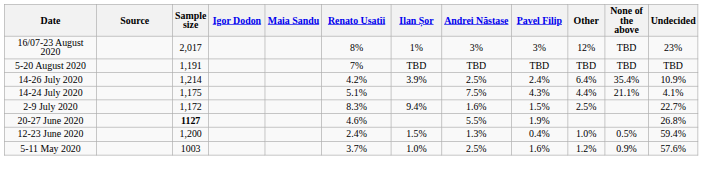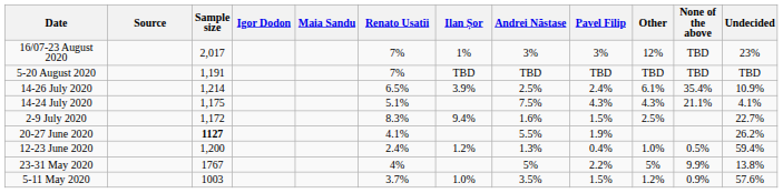16/07-23 August 2020 | Renato Usatîi: 8% -> 7%
14-26 July 2020 | Renato Usatîi: 4.2% -> 6.5%
14-26 July 2020 | Other: 6.4% -> 6.1%
14-24 July 2020 | Other: 4.4% -> 4.3%
20-27 June 2020 | Renato Usatîi: 4.6% -> 4.1%
20-27 June 2020 | Undecided: 26.8% -> 26.2%
12-23 June 2020 | Ilan Șor: 1.5% -> 1.2%
+ row: 23-31 May 2020 | 1767 | 4% | 5% | 2.2% | 5% | 9.9% | 13.8%
5-11 May 2020 | Andrei Năstase: 2.5% -> 3.5%
5-11 May 2020 | Pavel Filip: 1.6% -> 1.5%
